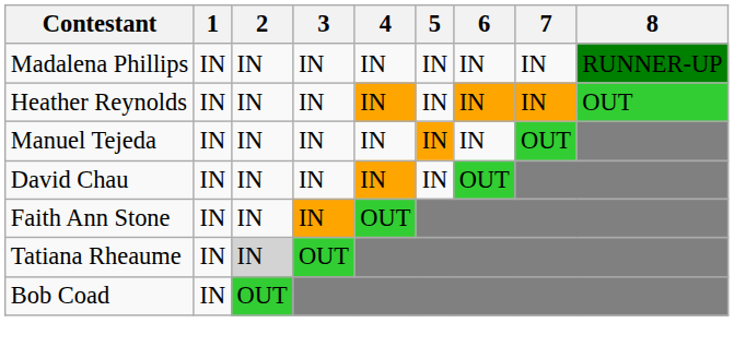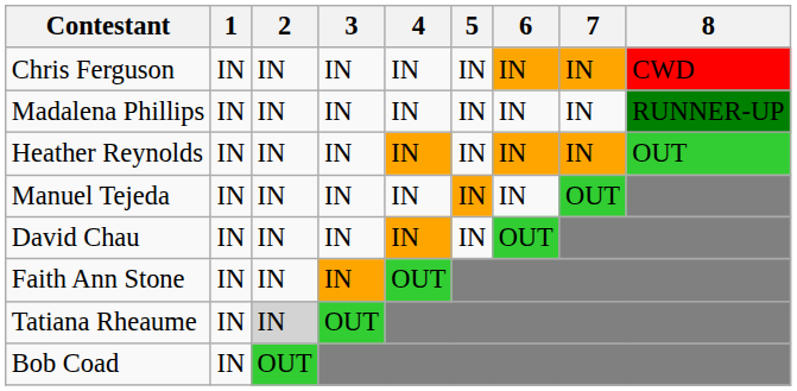+ row: Chris Ferguson | IN | IN | IN | IN | IN | IN | IN | CWD
